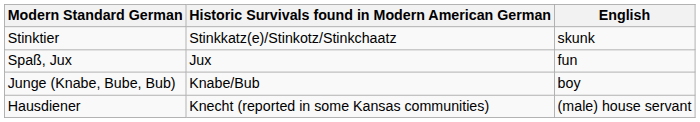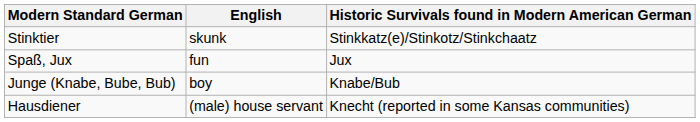columns swapped: Historic Survivals found in Modern American German <-> English
